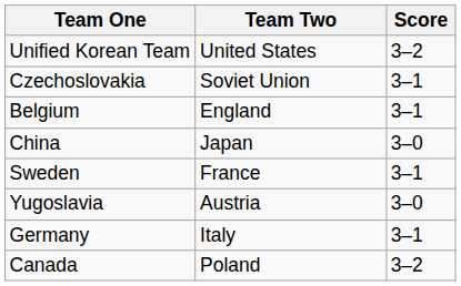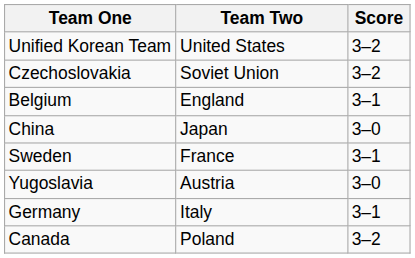Czechoslovakia | Score: 3–1 -> 3–2
